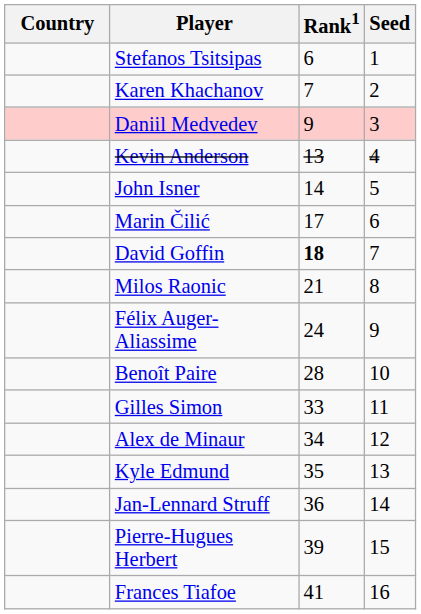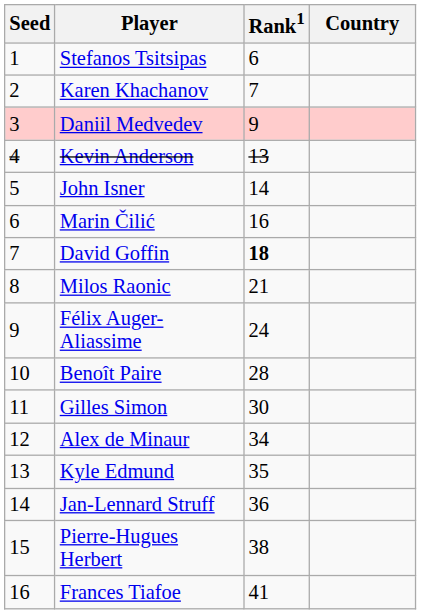columns swapped: Country <-> Seed
Marin Čilić | Rank1: 17 -> 16
Gilles Simon | Rank1: 33 -> 30
Pierre-Hugues Herbert | Rank1: 39 -> 38
